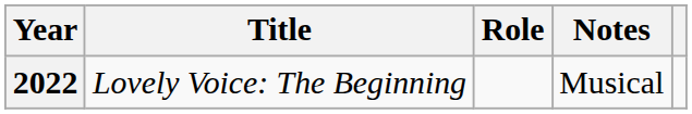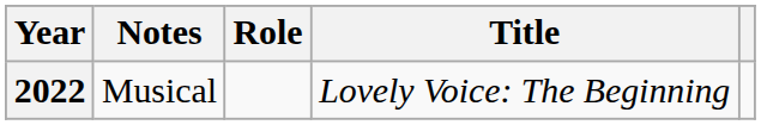columns swapped: Title <-> Notes
